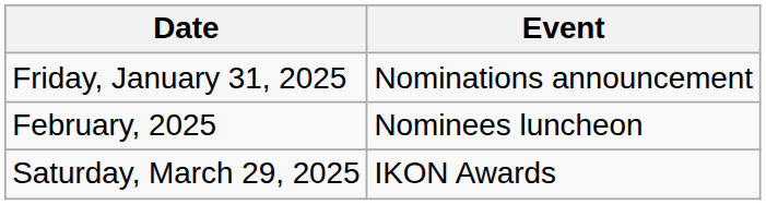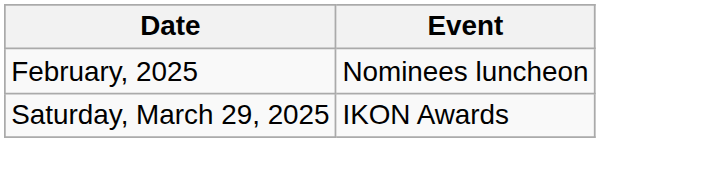- row: Friday, January 31, 2025 | Nominations announcement
